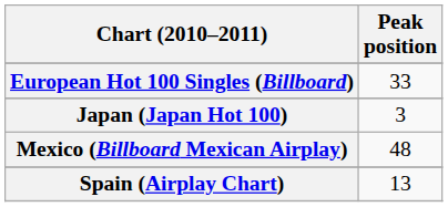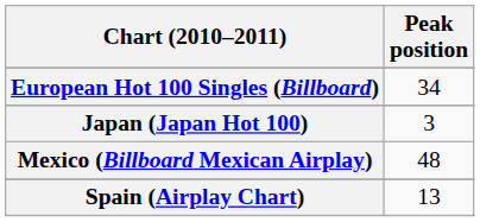European Hot 100 Singles (Billboard) | Peak position: 33 -> 34
